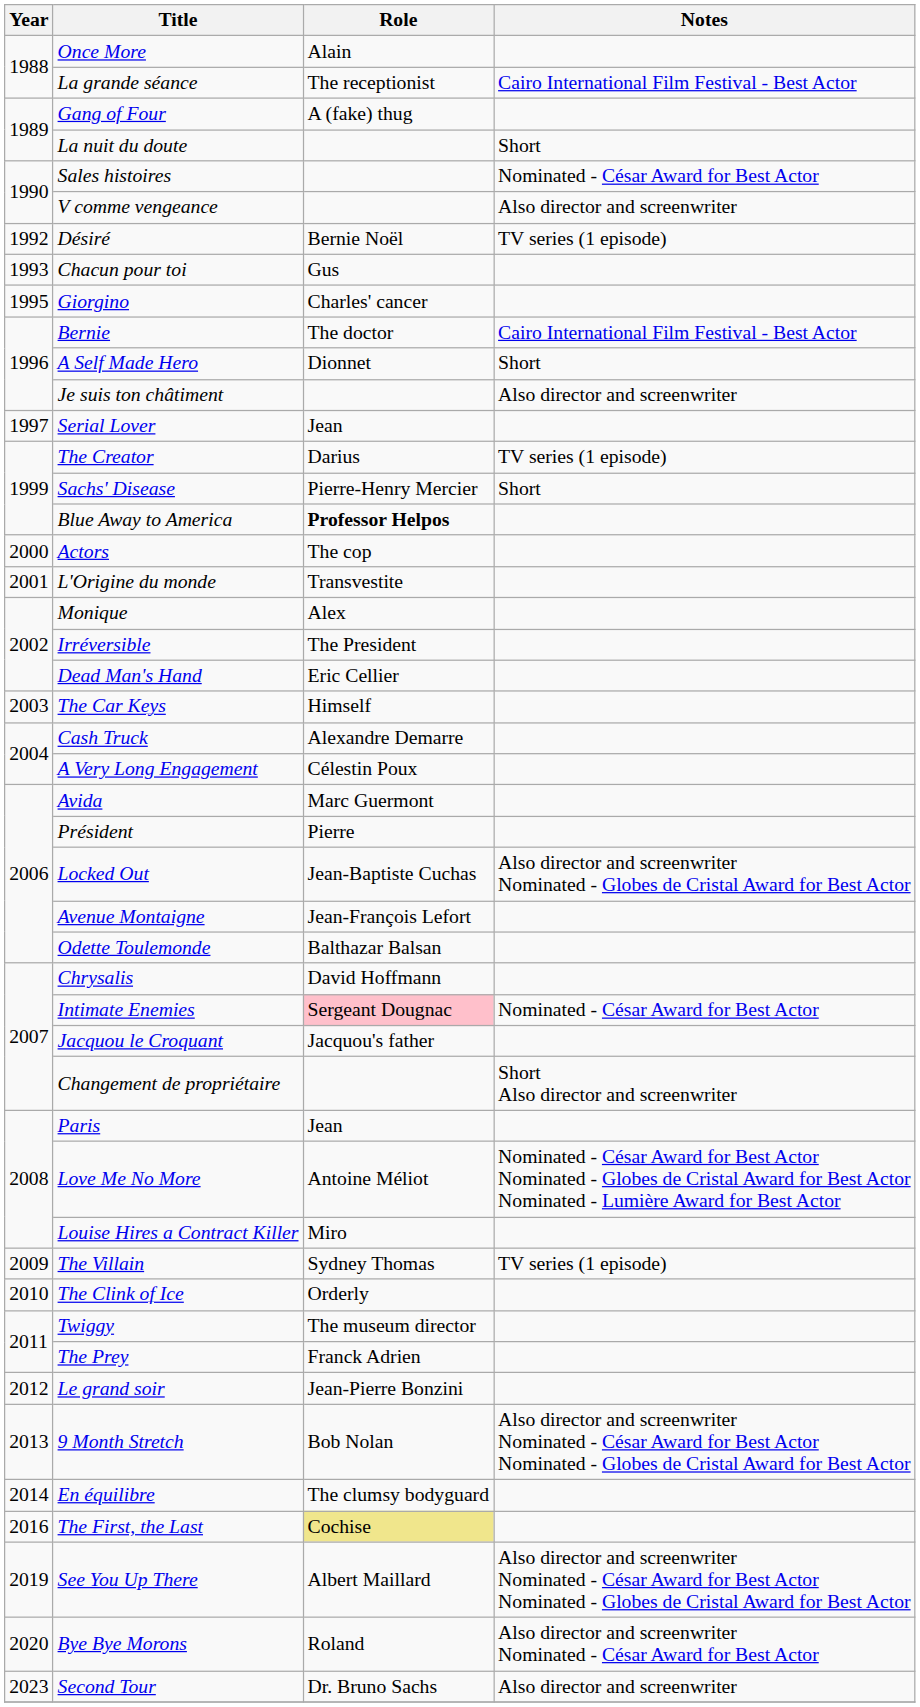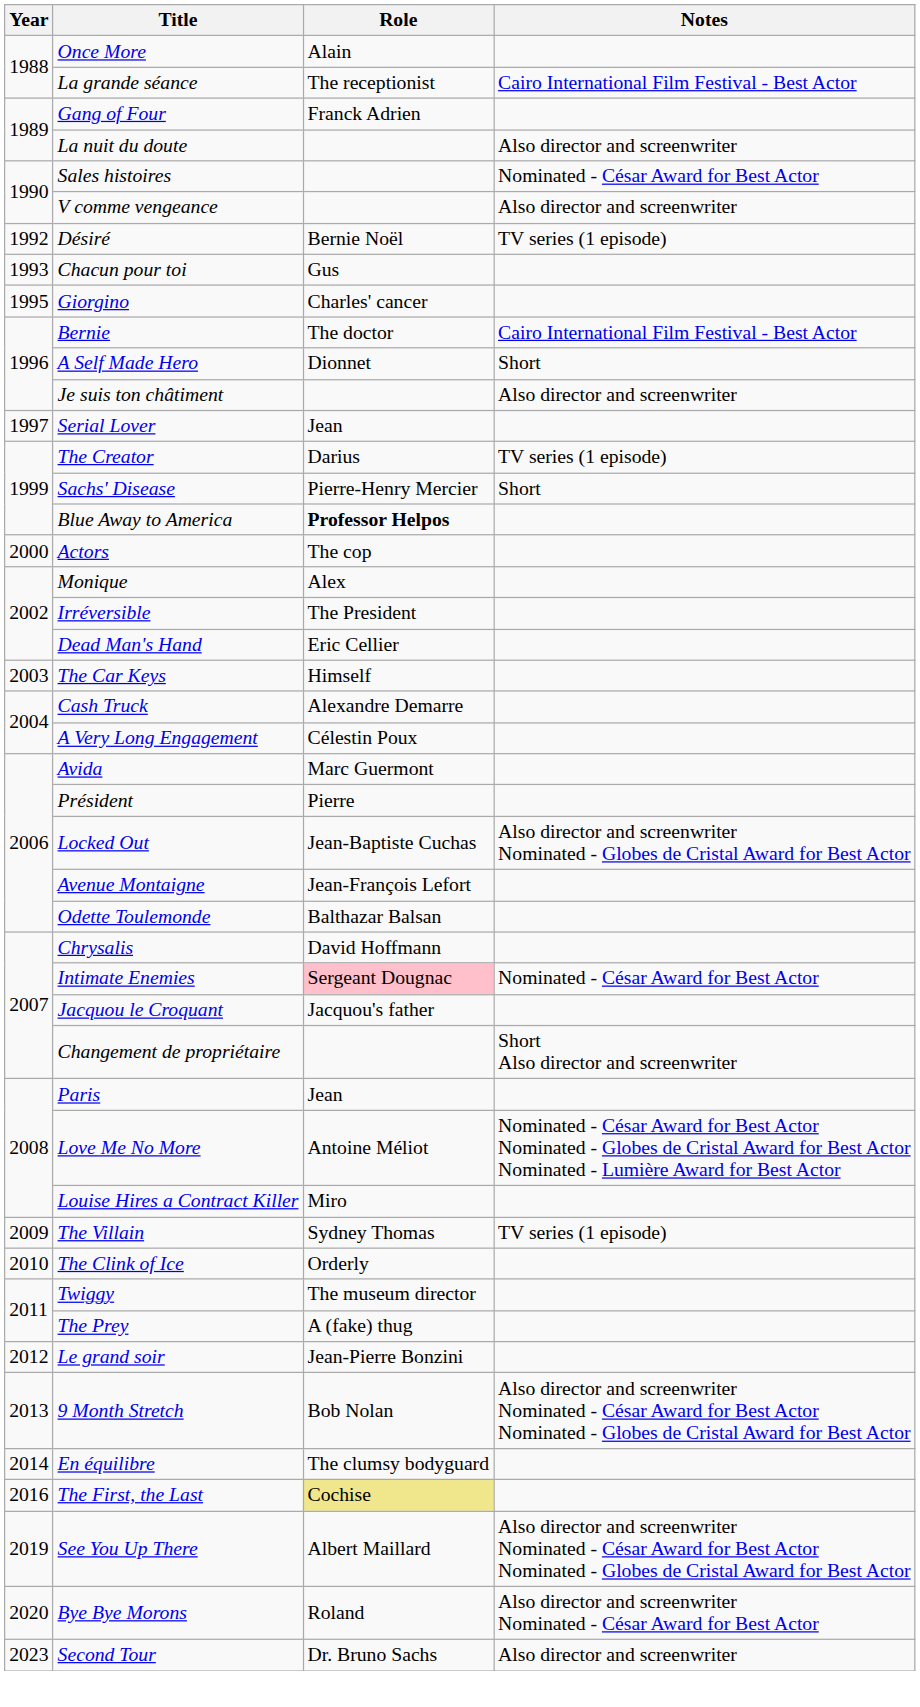Gang of Four | Role: A (fake) thug -> Franck Adrien
La nuit du doute | Notes: Short -> Also director and screenwriter
- row: 2001 | L'Origine du monde | Transvestite
The Prey | Role: Franck Adrien -> A (fake) thug
